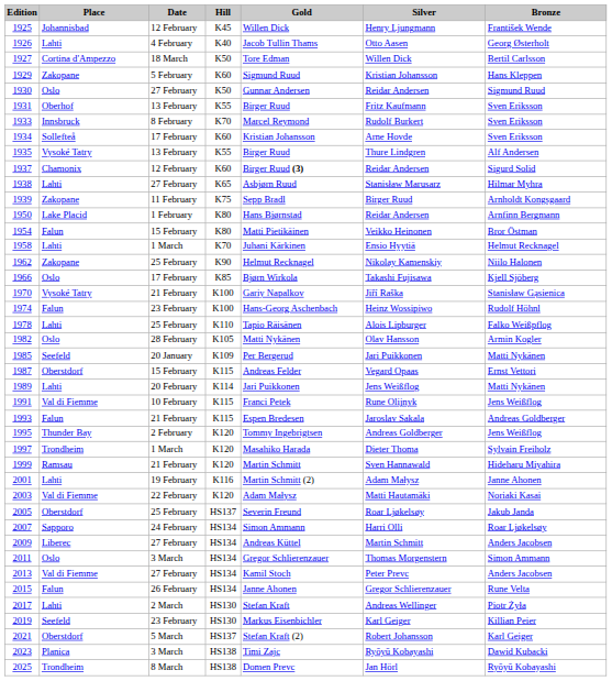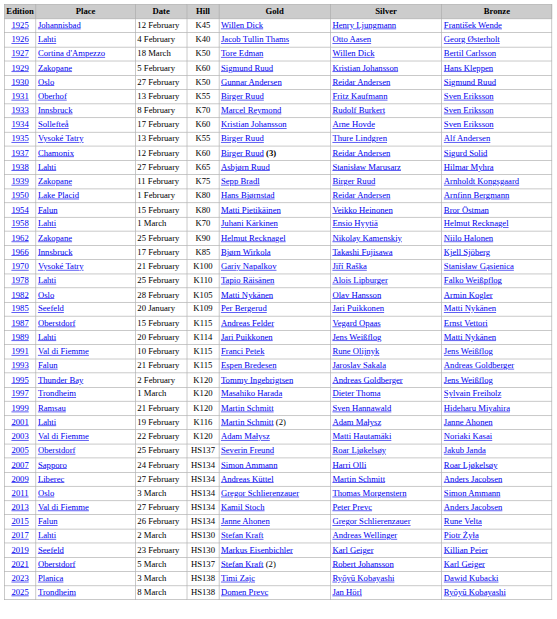1966 | Place: Oslo -> Innsbruck
- row: 1974 | Falun | 23 February | K100 | Hans-Georg Aschenbach | Heinz Wossipiwo | Rudolf Höhnl
